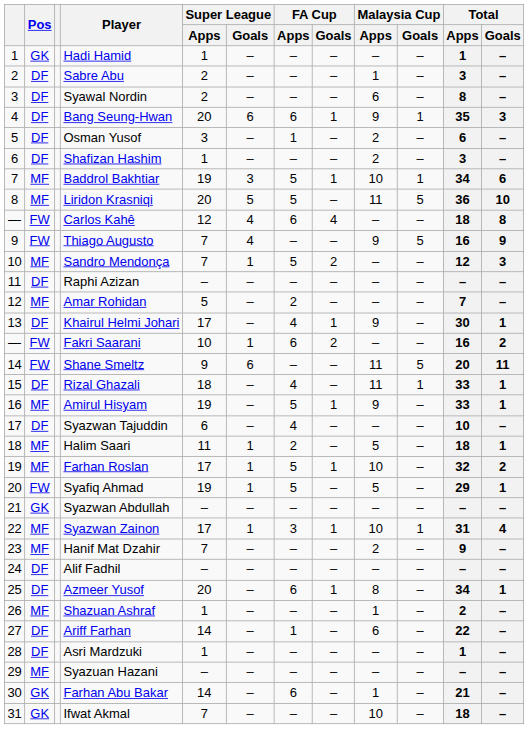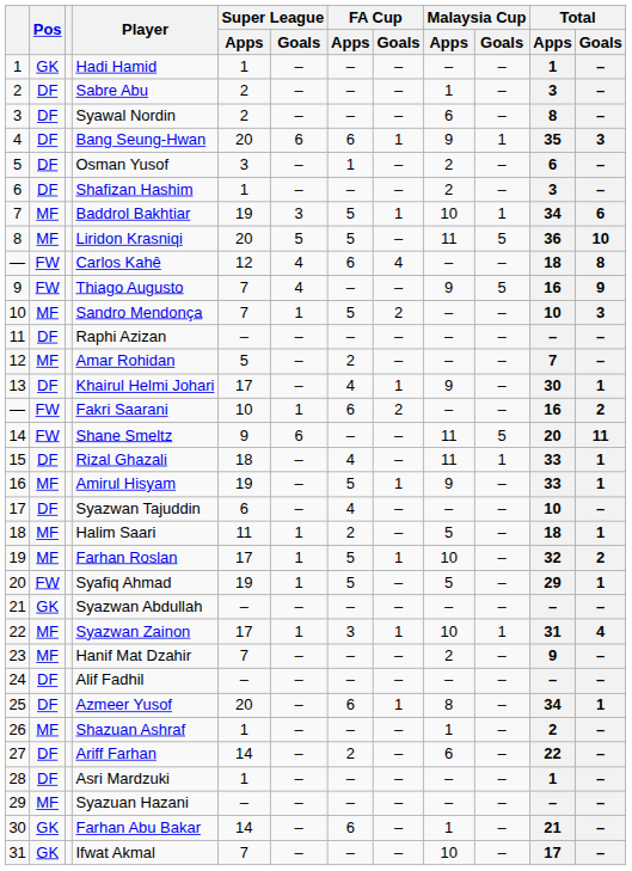Sandro Mendonça | Total / Apps: 12 -> 10
Ariff Farhan | FA Cup / Apps: 1 -> 2
Ifwat Akmal | Total / Apps: 18 -> 17
